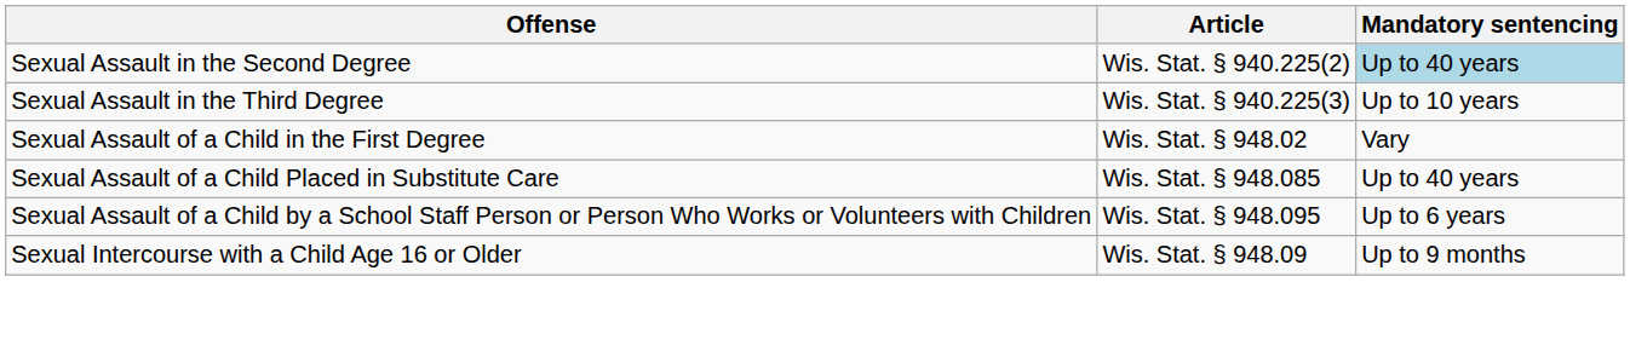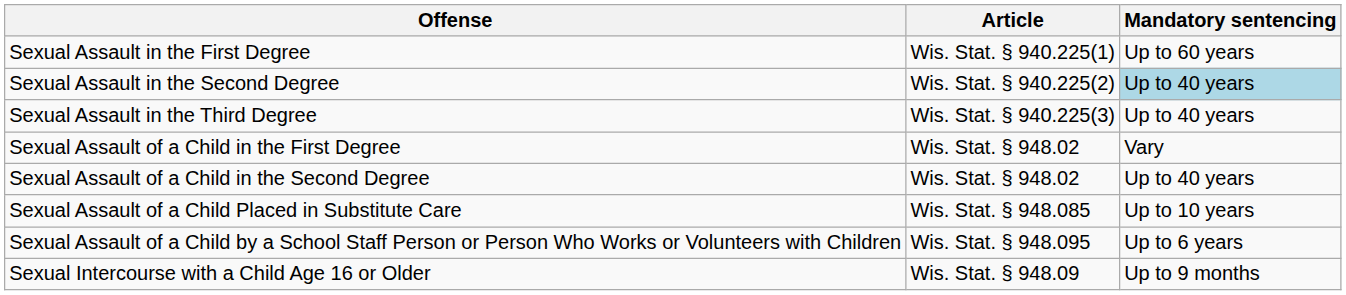+ row: Sexual Assault in the First Degree | Wis. Stat. § 940.225(1) | Up to 60 years
Sexual Assault in the Third Degree | Mandatory sentencing: Up to 10 years -> Up to 40 years
+ row: Sexual Assault of a Child in the Second Degree | Wis. Stat. § 948.02 | Up to 40 years
Sexual Assault of a Child Placed in Substitute Care | Mandatory sentencing: Up to 40 years -> Up to 10 years
